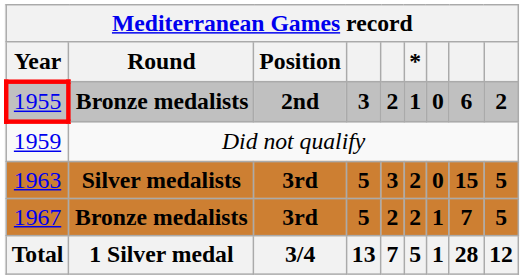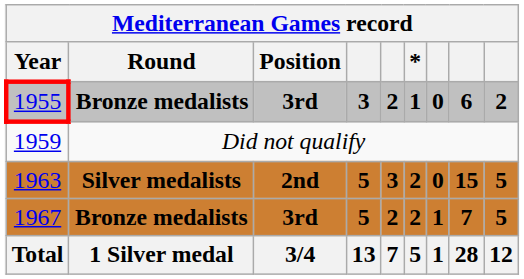1955 | Position: 2nd -> 3rd
1963 | Position: 3rd -> 2nd
